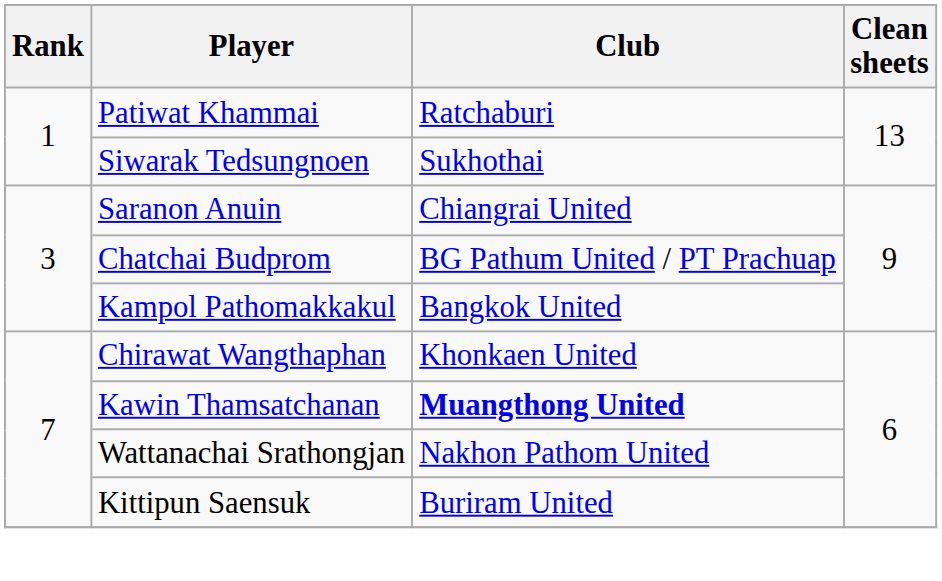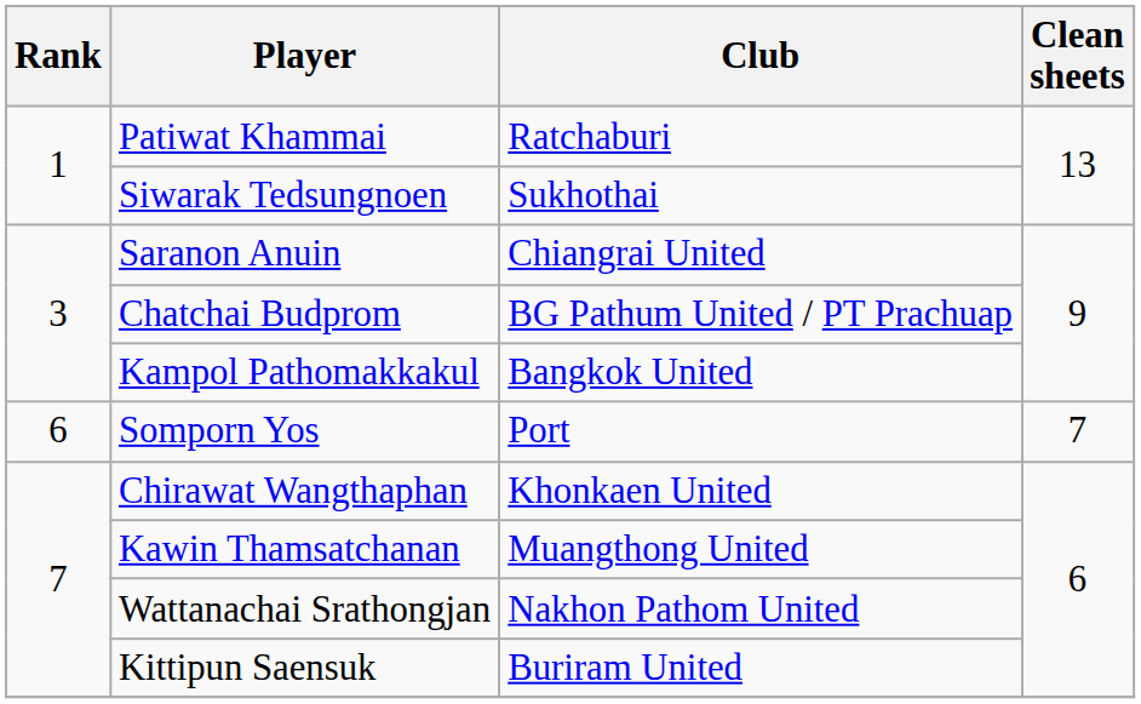+ row: 6 | Somporn Yos | Port | 7
Kawin Thamsatchanan | Club: bold -> normal
